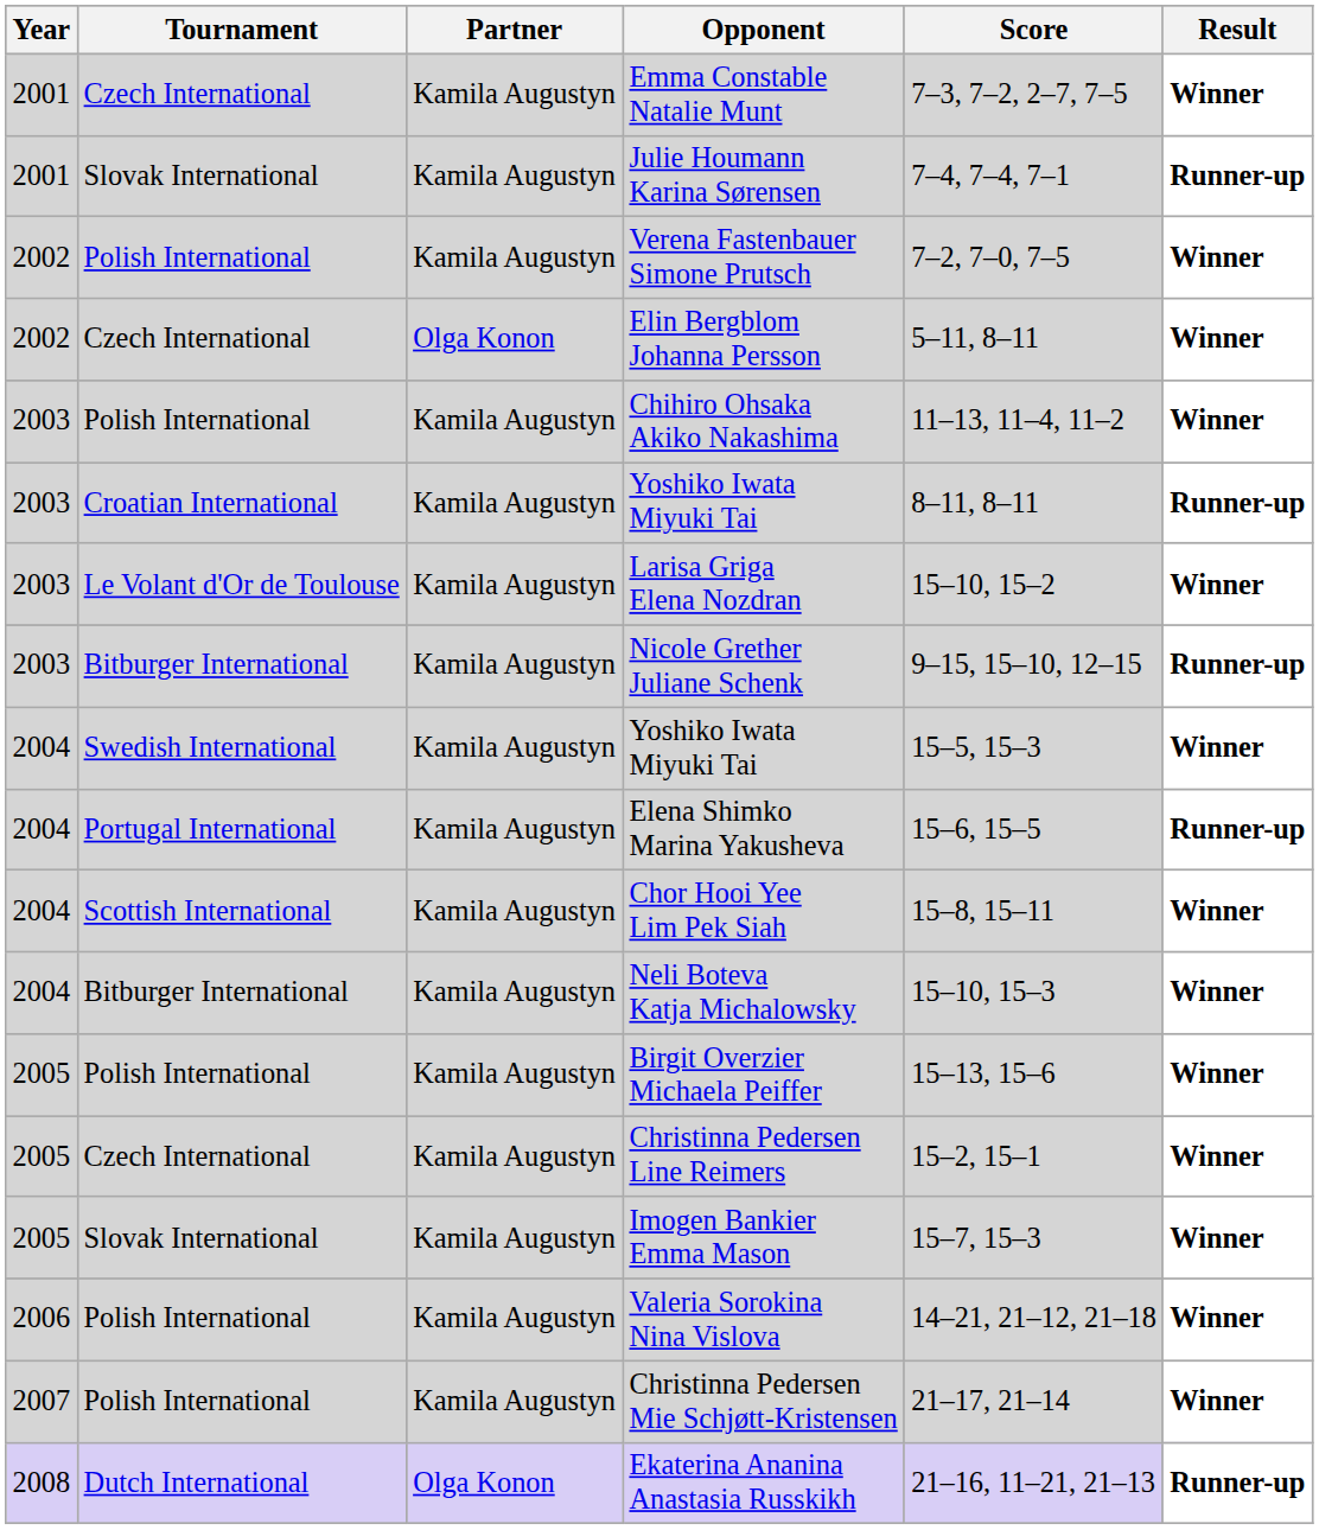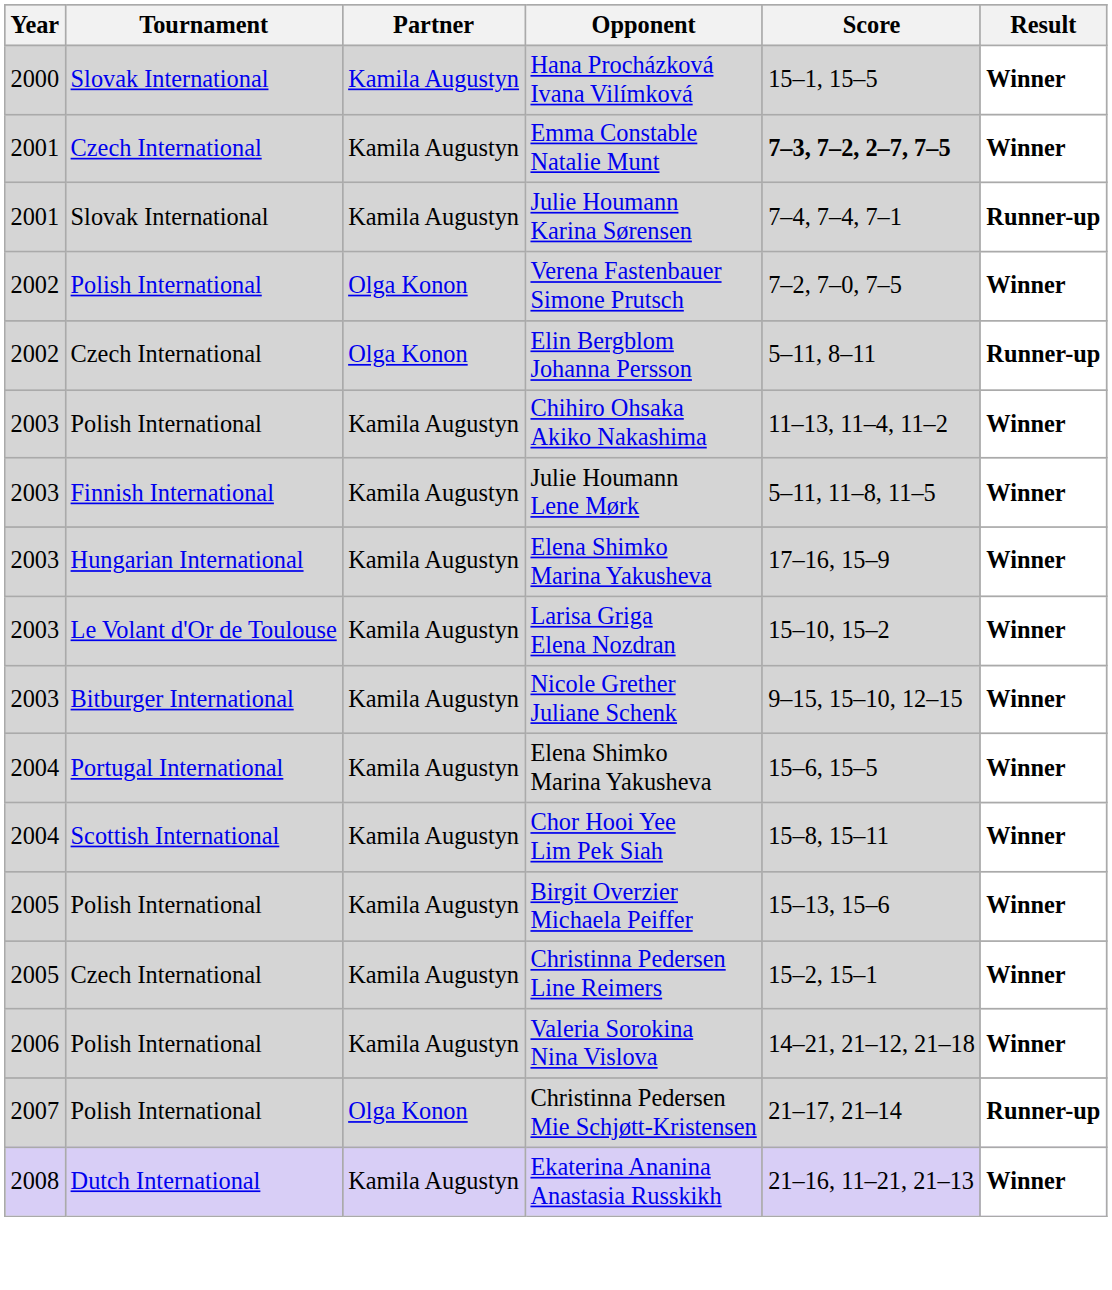+ row: 2000 | Slovak International | Kamila Augustyn | Hana Procházková Ivana Vilímková | 15–1, 15–5 | Winner
Emma Constable Natalie Munt | Score: normal -> bold
Verena Fastenbauer Simone Prutsch | Partner: Kamila Augustyn -> Olga Konon
Elin Bergblom Johanna Persson | Result: Winner -> Runner-up
- row: 2003 | Croatian International | Kamila Augustyn | Yoshiko Iwata Miyuki Tai | 8–11, 8–11 | Runner-up
+ row: 2003 | Finnish International | Kamila Augustyn | Julie Houmann Lene Mørk | 5–11, 11–8, 11–5 | Winner
+ row: 2003 | Hungarian International | Kamila Augustyn | Elena Shimko Marina Yakusheva | 17–16, 15–9 | Winner
Nicole Grether Juliane Schenk | Result: Runner-up -> Winner
- row: 2004 | Swedish International | Kamila Augustyn | Yoshiko Iwata Miyuki Tai | 15–5, 15–3 | Winner
Portugal International / Elena Shimko Marina Yakusheva | Result: Runner-up -> Winner
- row: 2004 | Bitburger International | Kamila Augustyn | Neli Boteva Katja Michalowsky | 15–10, 15–3 | Winner
- row: 2005 | Slovak International | Kamila Augustyn | Imogen Bankier Emma Mason | 15–7, 15–3 | Winner
Christinna Pedersen Mie Schjøtt-Kristensen | Partner: Kamila Augustyn -> Olga Konon
Christinna Pedersen Mie Schjøtt-Kristensen | Result: Winner -> Runner-up
Ekaterina Ananina Anastasia Russkikh | Partner: Olga Konon -> Kamila Augustyn
Ekaterina Ananina Anastasia Russkikh | Result: Runner-up -> Winner
